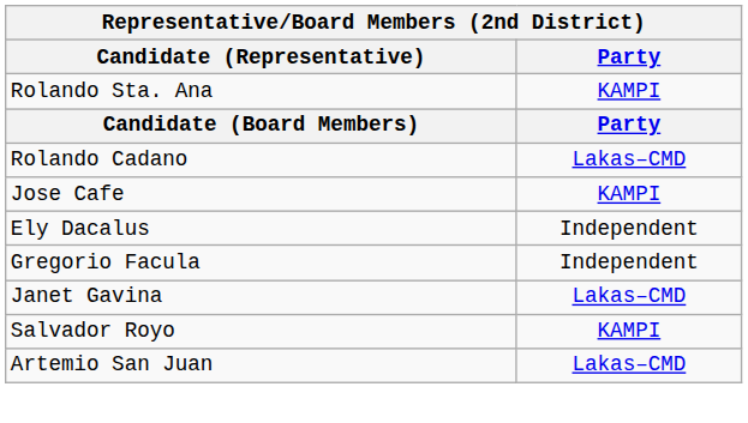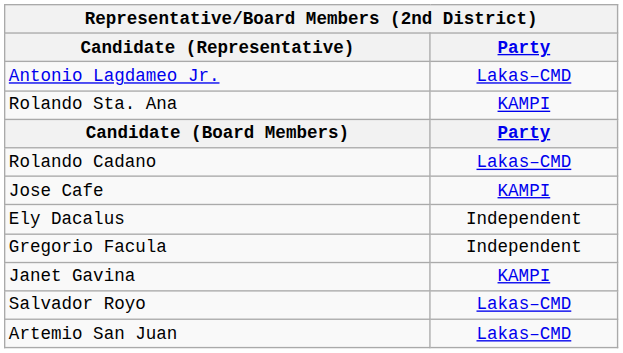+ row: Antonio Lagdameo Jr. | Lakas–CMD
Janet Gavina | Party: Lakas–CMD -> KAMPI
Salvador Royo | Party: KAMPI -> Lakas–CMD
